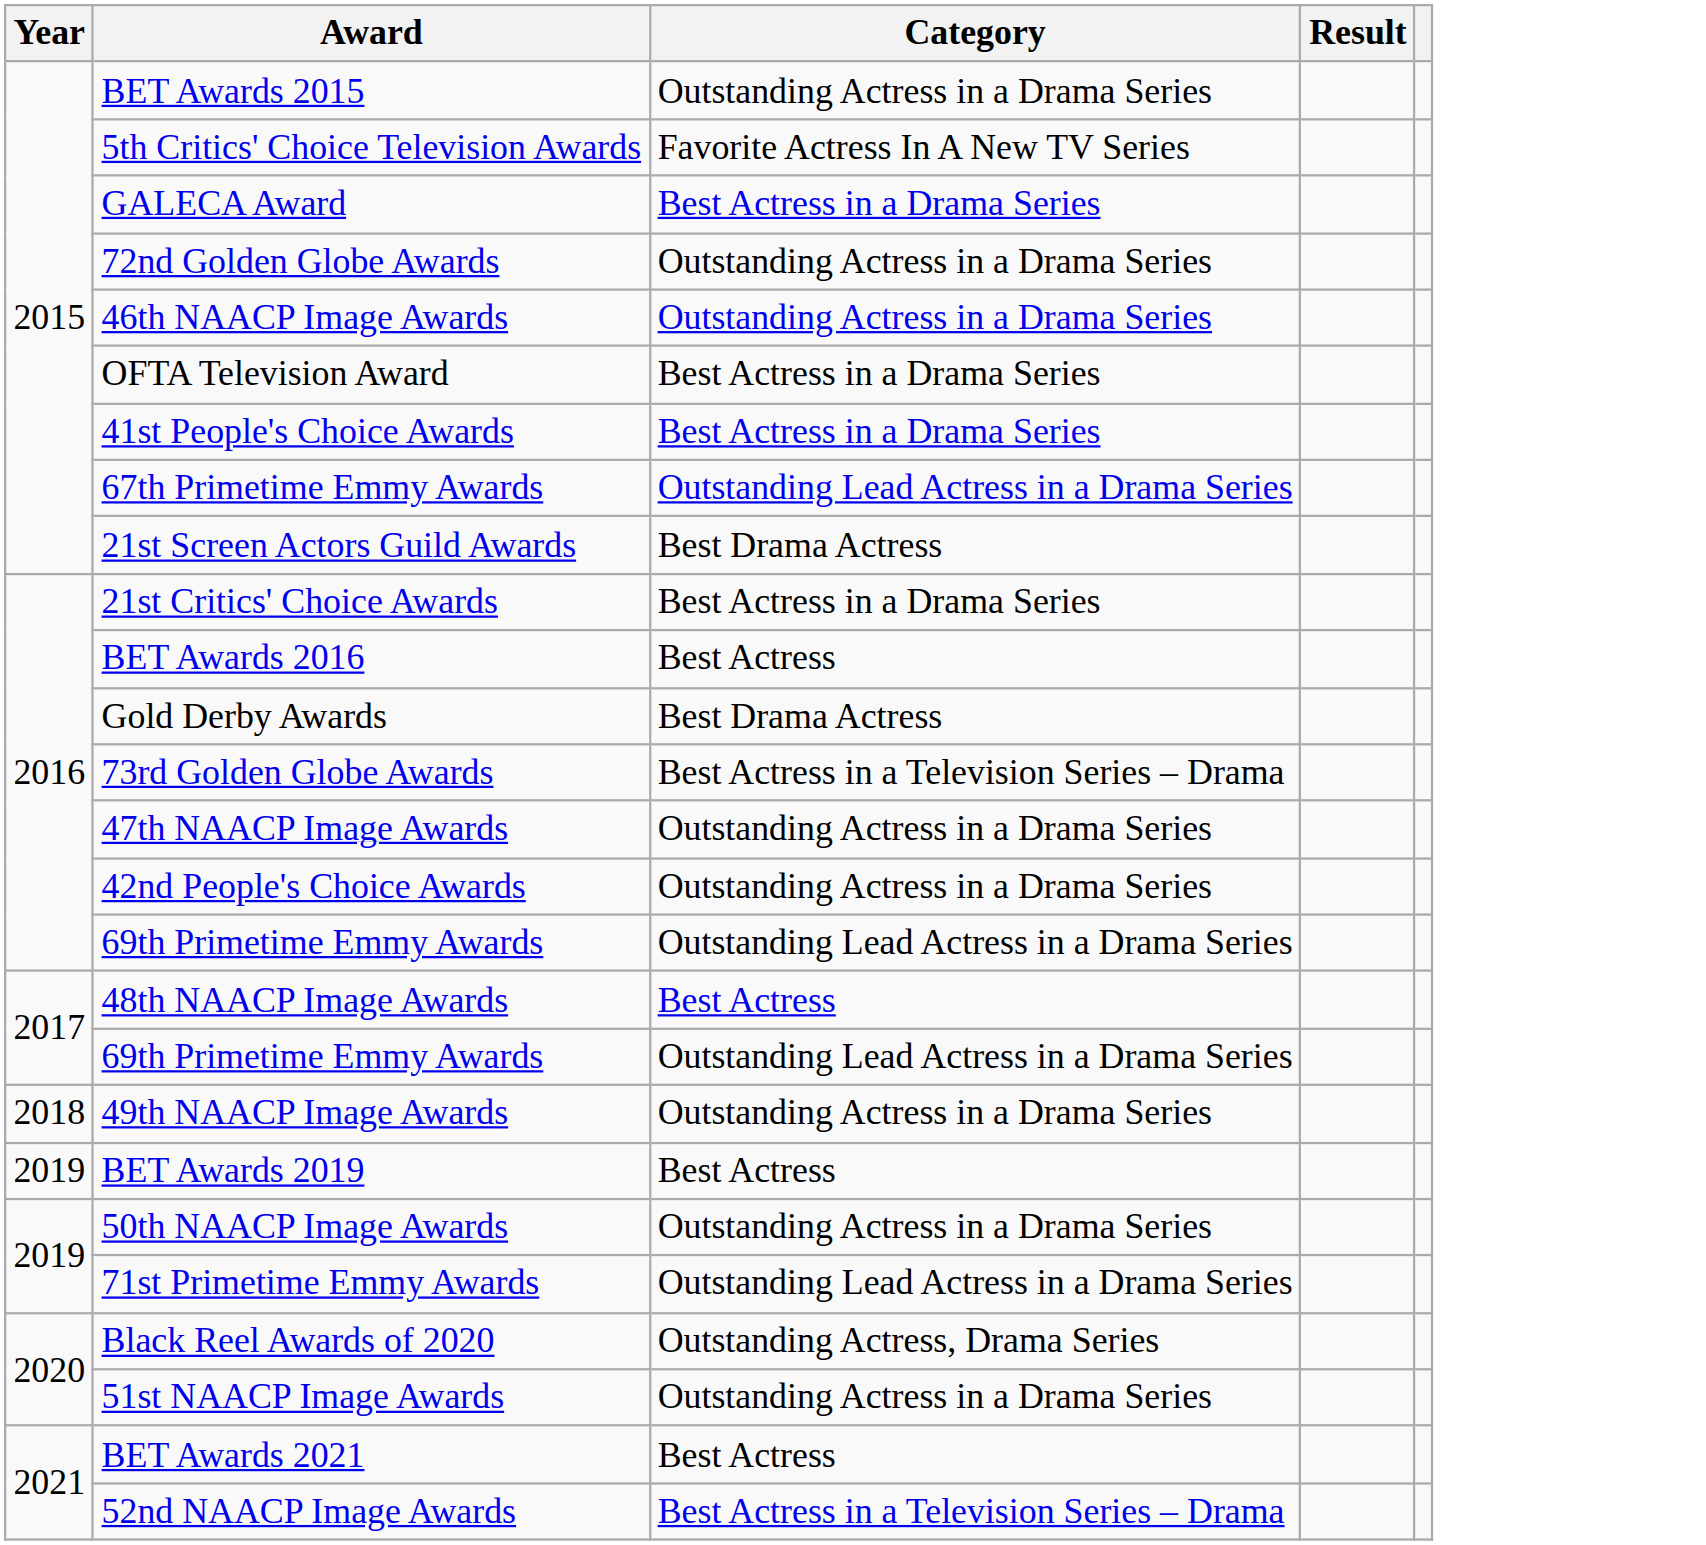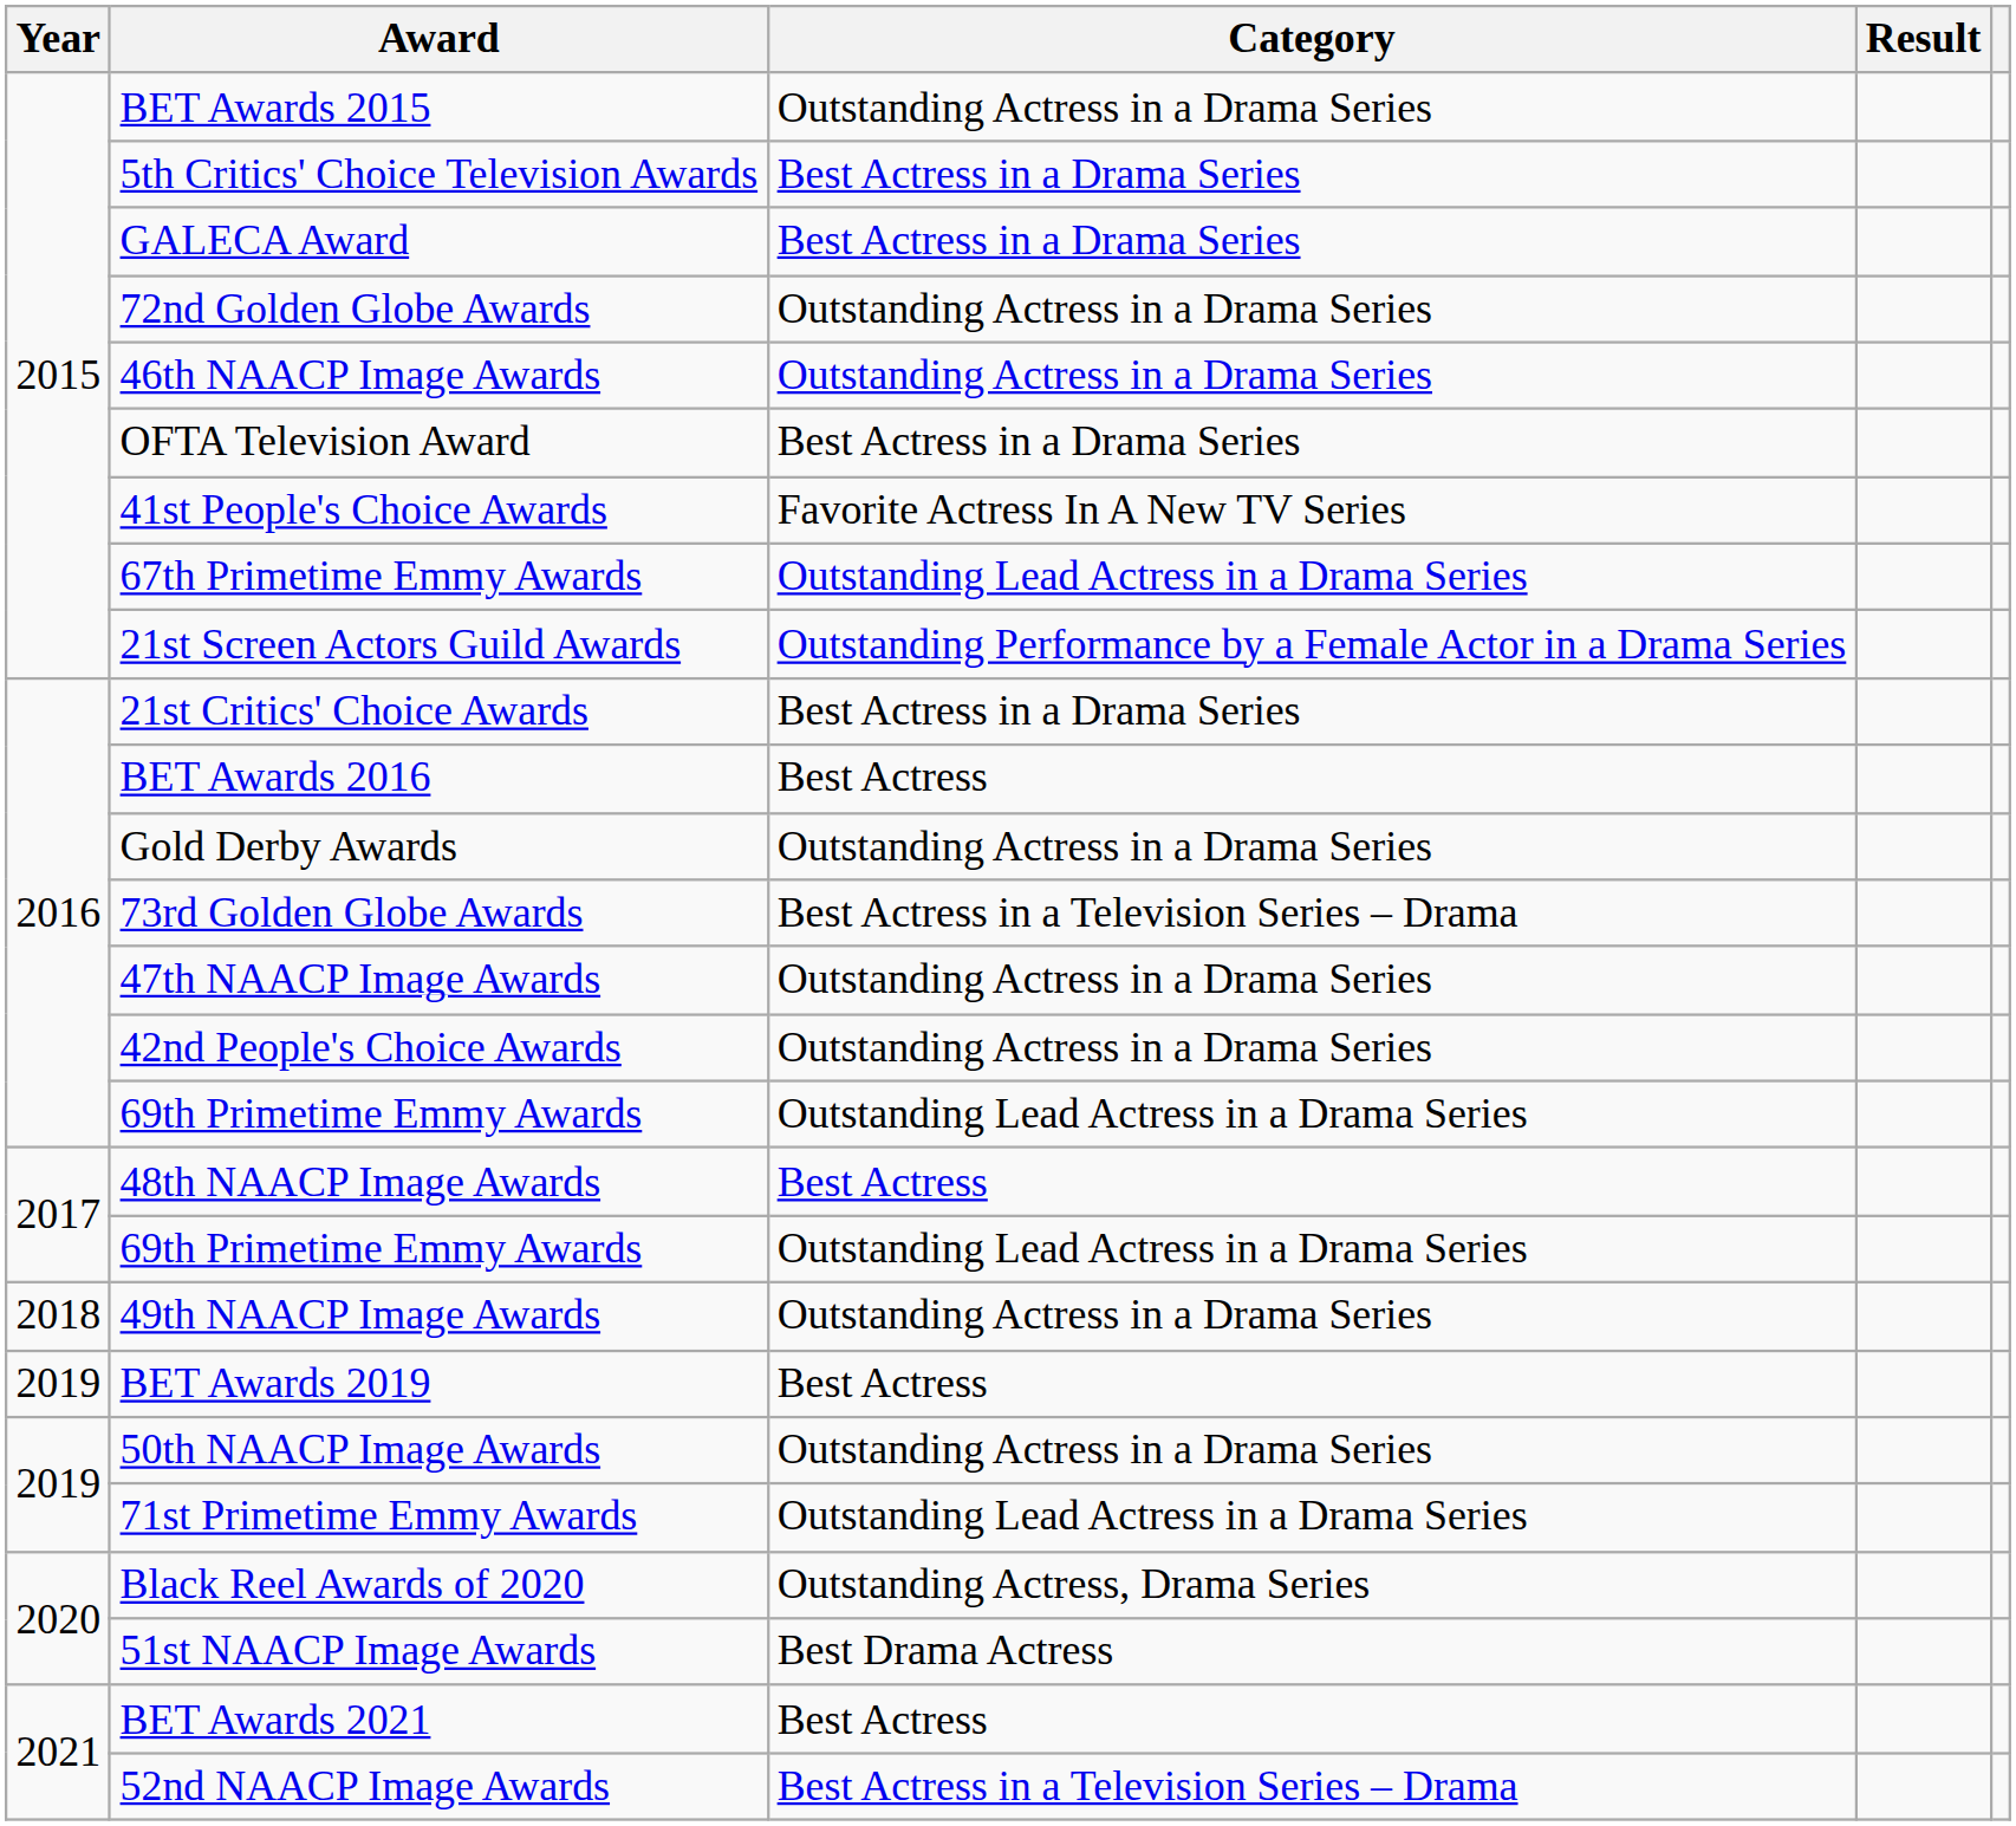5th Critics' Choice Television Awards | Category: Favorite Actress In A New TV Series -> Best Actress in a Drama Series
41st People's Choice Awards | Category: Best Actress in a Drama Series -> Favorite Actress In A New TV Series
21st Screen Actors Guild Awards | Category: Best Drama Actress -> Outstanding Performance by a Female Actor in a Drama Series
Gold Derby Awards | Category: Best Drama Actress -> Outstanding Actress in a Drama Series
51st NAACP Image Awards | Category: Outstanding Actress in a Drama Series -> Best Drama Actress
